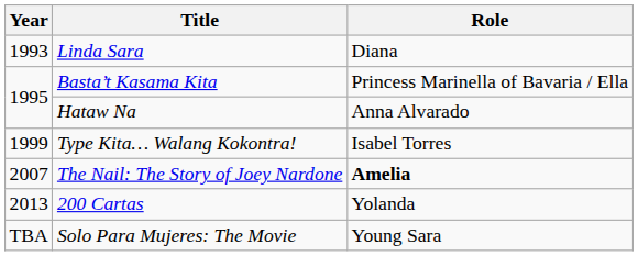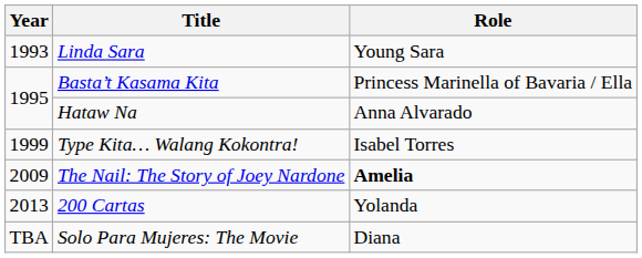Linda Sara | Role: Diana -> Young Sara
The Nail: The Story of Joey Nardone | Year: 2007 -> 2009
Solo Para Mujeres: The Movie | Role: Young Sara -> Diana
